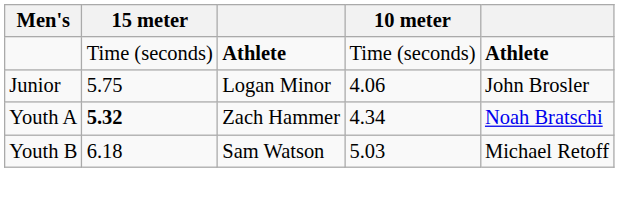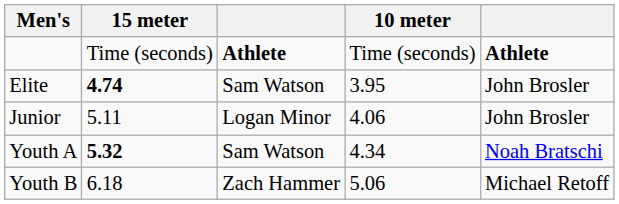+ row: Elite | 4.74 | Sam Watson | 3.95 | John Brosler
Junior | 15 meter: 5.75 -> 5.11
Youth A | column 3: Zach Hammer -> Sam Watson
Youth B | column 3: Sam Watson -> Zach Hammer
Youth B | 10 meter: 5.03 -> 5.06
